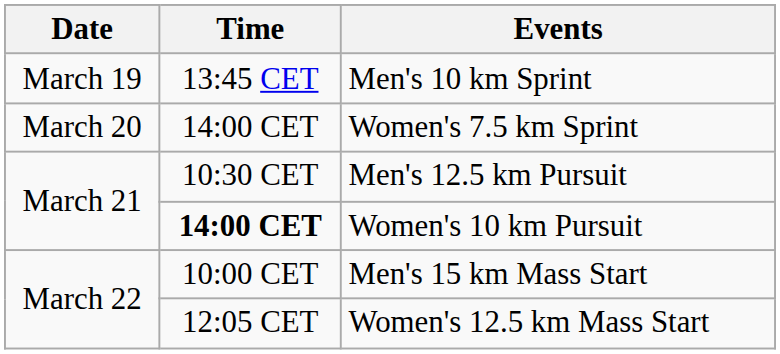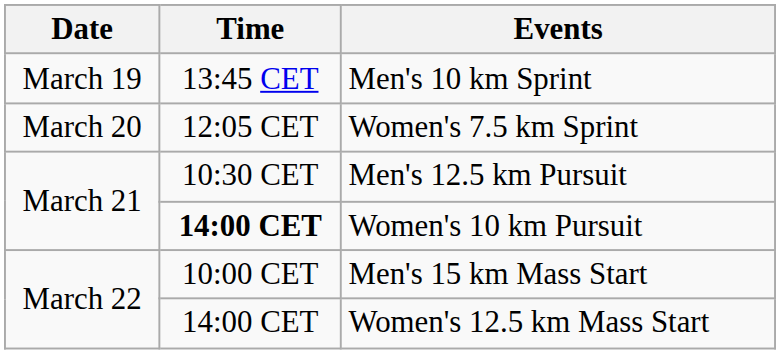Women's 7.5 km Sprint | Time: 14:00 CET -> 12:05 CET
Women's 12.5 km Mass Start | Time: 12:05 CET -> 14:00 CET
